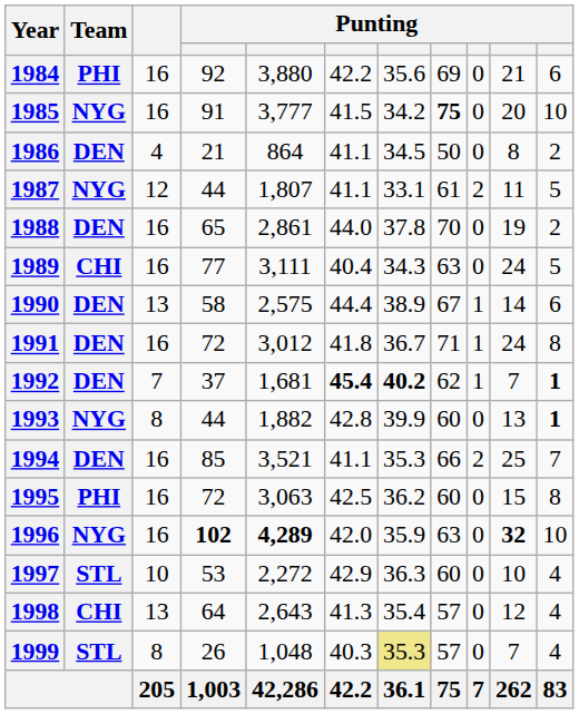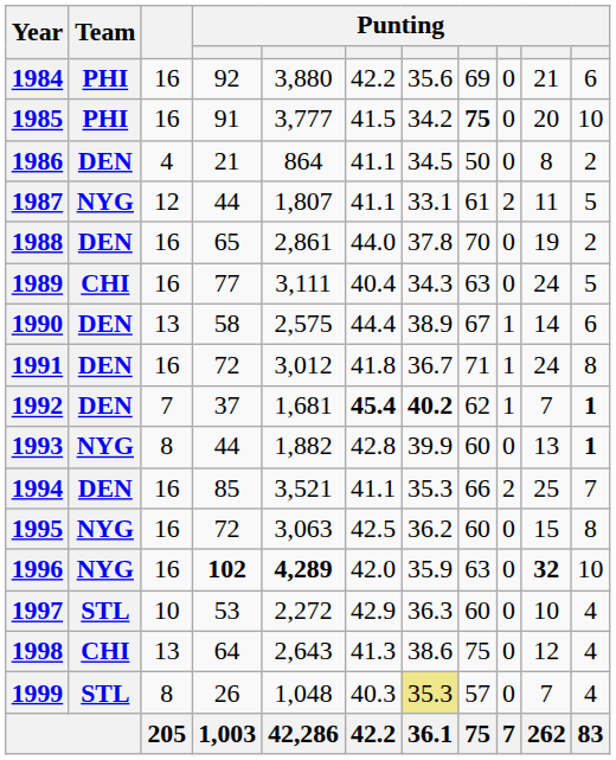1985 | Team: NYG -> PHI
1995 | Team: PHI -> NYG
1998 | column 7: 35.4 -> 38.6
1998 | column 8: 57 -> 75
